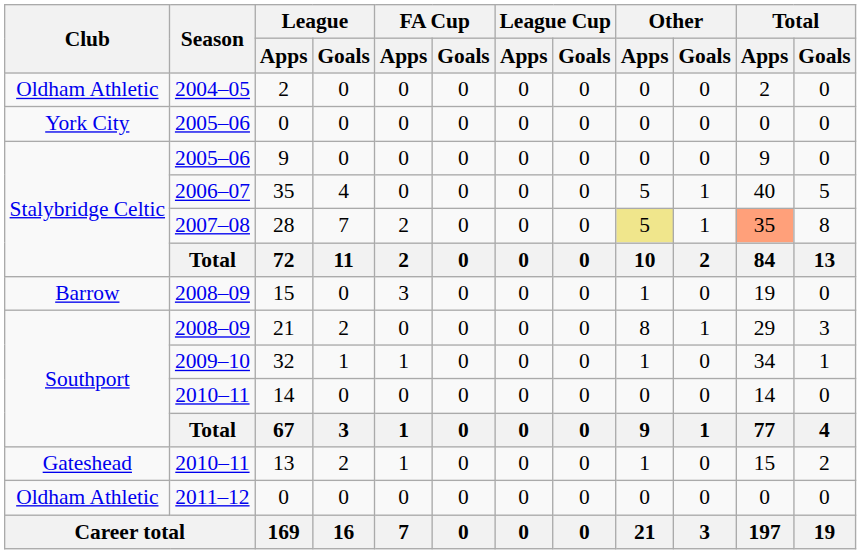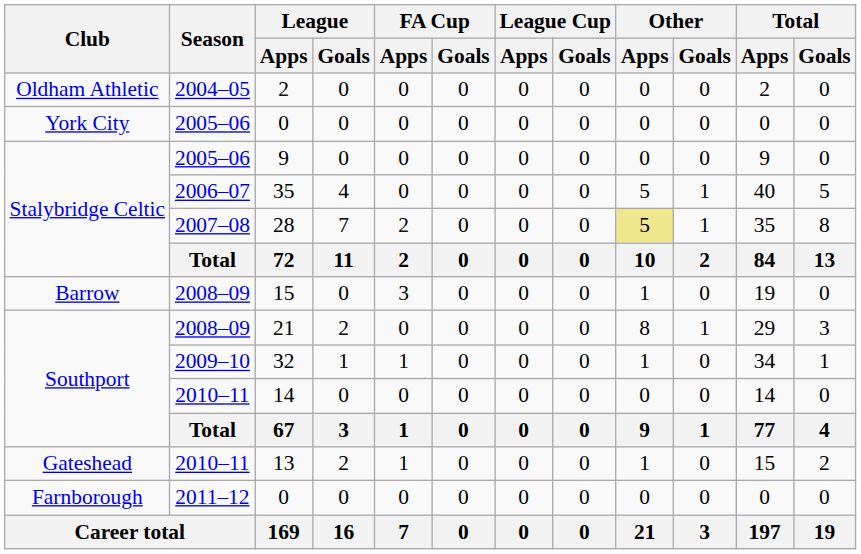28 | Total / Apps: lightsalmon background -> no background
2011–12 / 0 | Club: Oldham Athletic -> Farnborough
